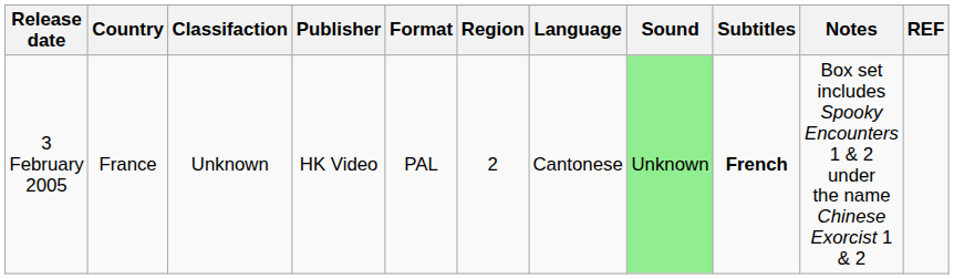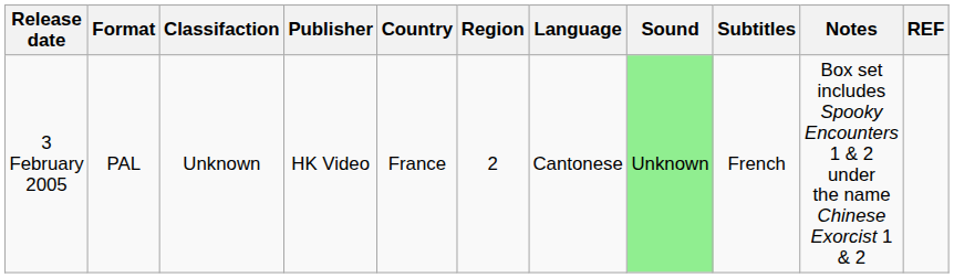columns swapped: Country <-> Format
3 February 2005 | Subtitles: bold -> normal
